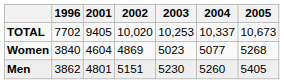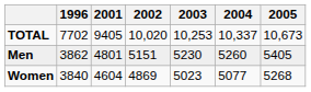rows swapped: Men <-> Women
